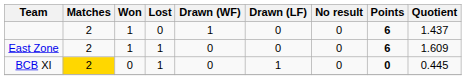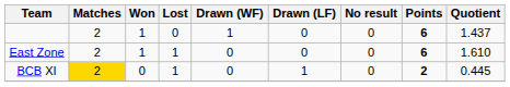East Zone | Quotient: 1.609 -> 1.610
BCB XI | Points: 0 -> 2
